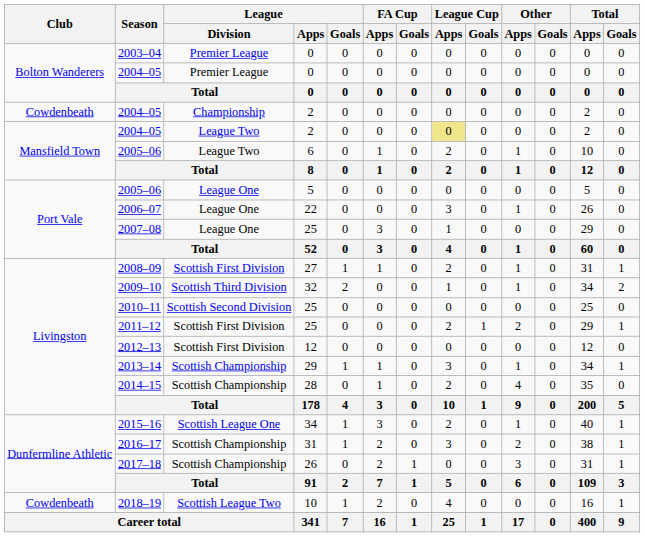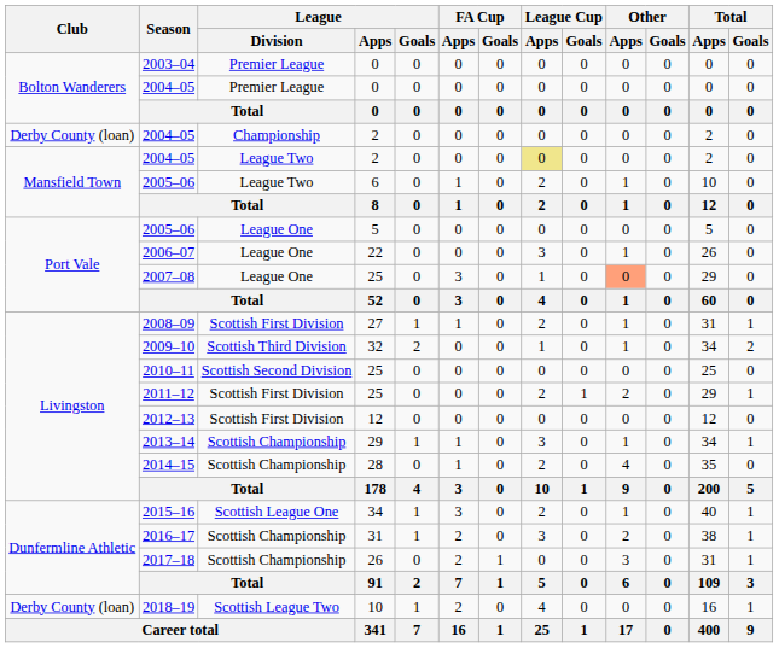2004–05 / Championship | Club: Cowdenbeath -> Derby County (loan)
2007–08 | Other / Apps: no background -> lightsalmon background
2018–19 | Club: Cowdenbeath -> Derby County (loan)
